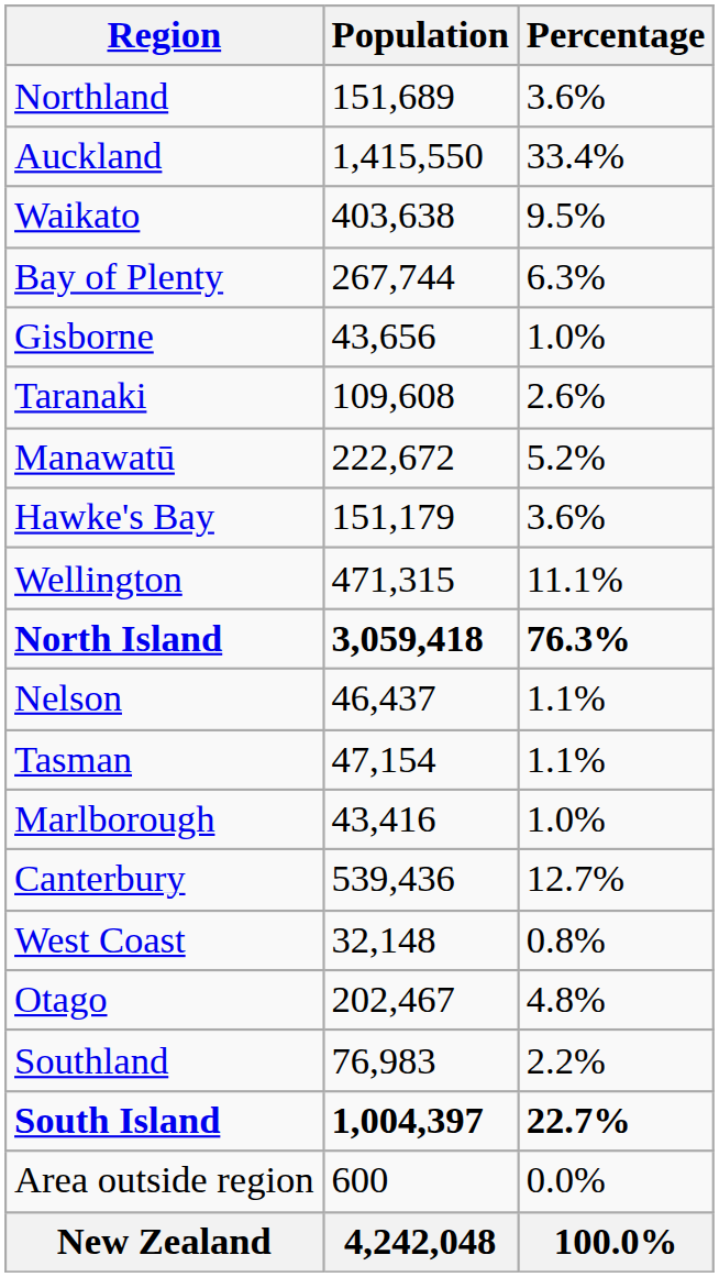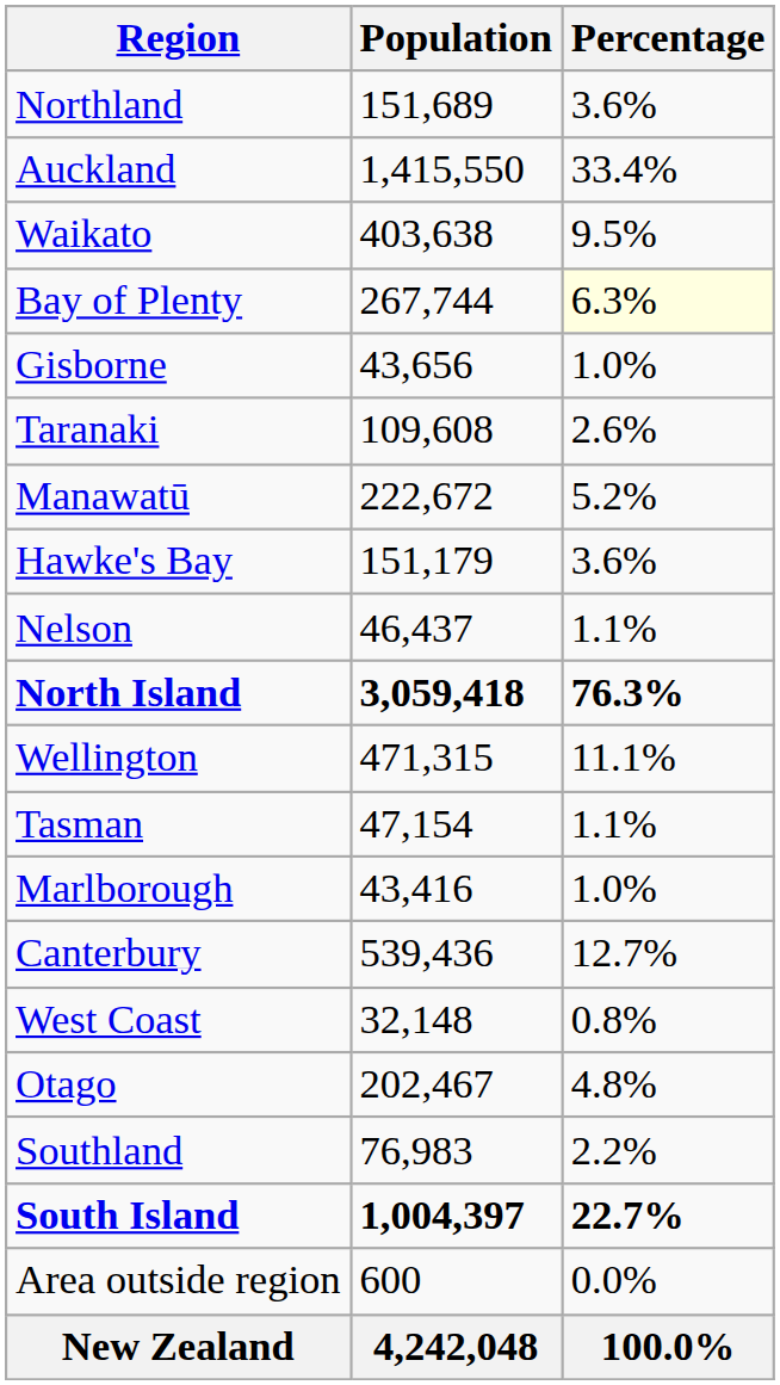Bay of Plenty | Percentage: no background -> lightyellow background
rows swapped: Wellington <-> Nelson
